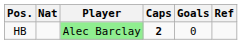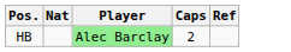- column: Goals | 0
HB | Caps: bold -> normal
